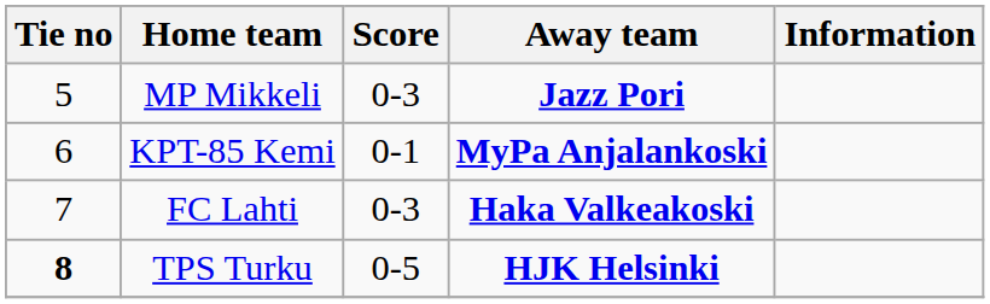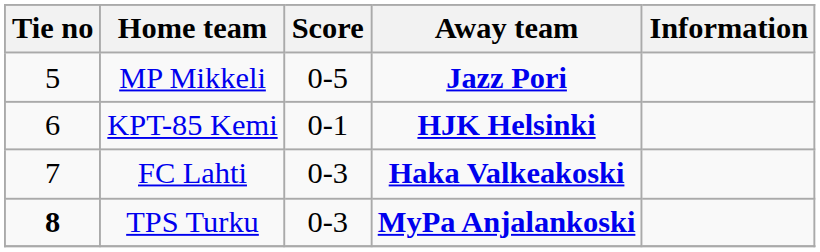MP Mikkeli | Score: 0-3 -> 0-5
KPT-85 Kemi | Away team: MyPa Anjalankoski -> HJK Helsinki
TPS Turku | Score: 0-5 -> 0-3
TPS Turku | Away team: HJK Helsinki -> MyPa Anjalankoski
